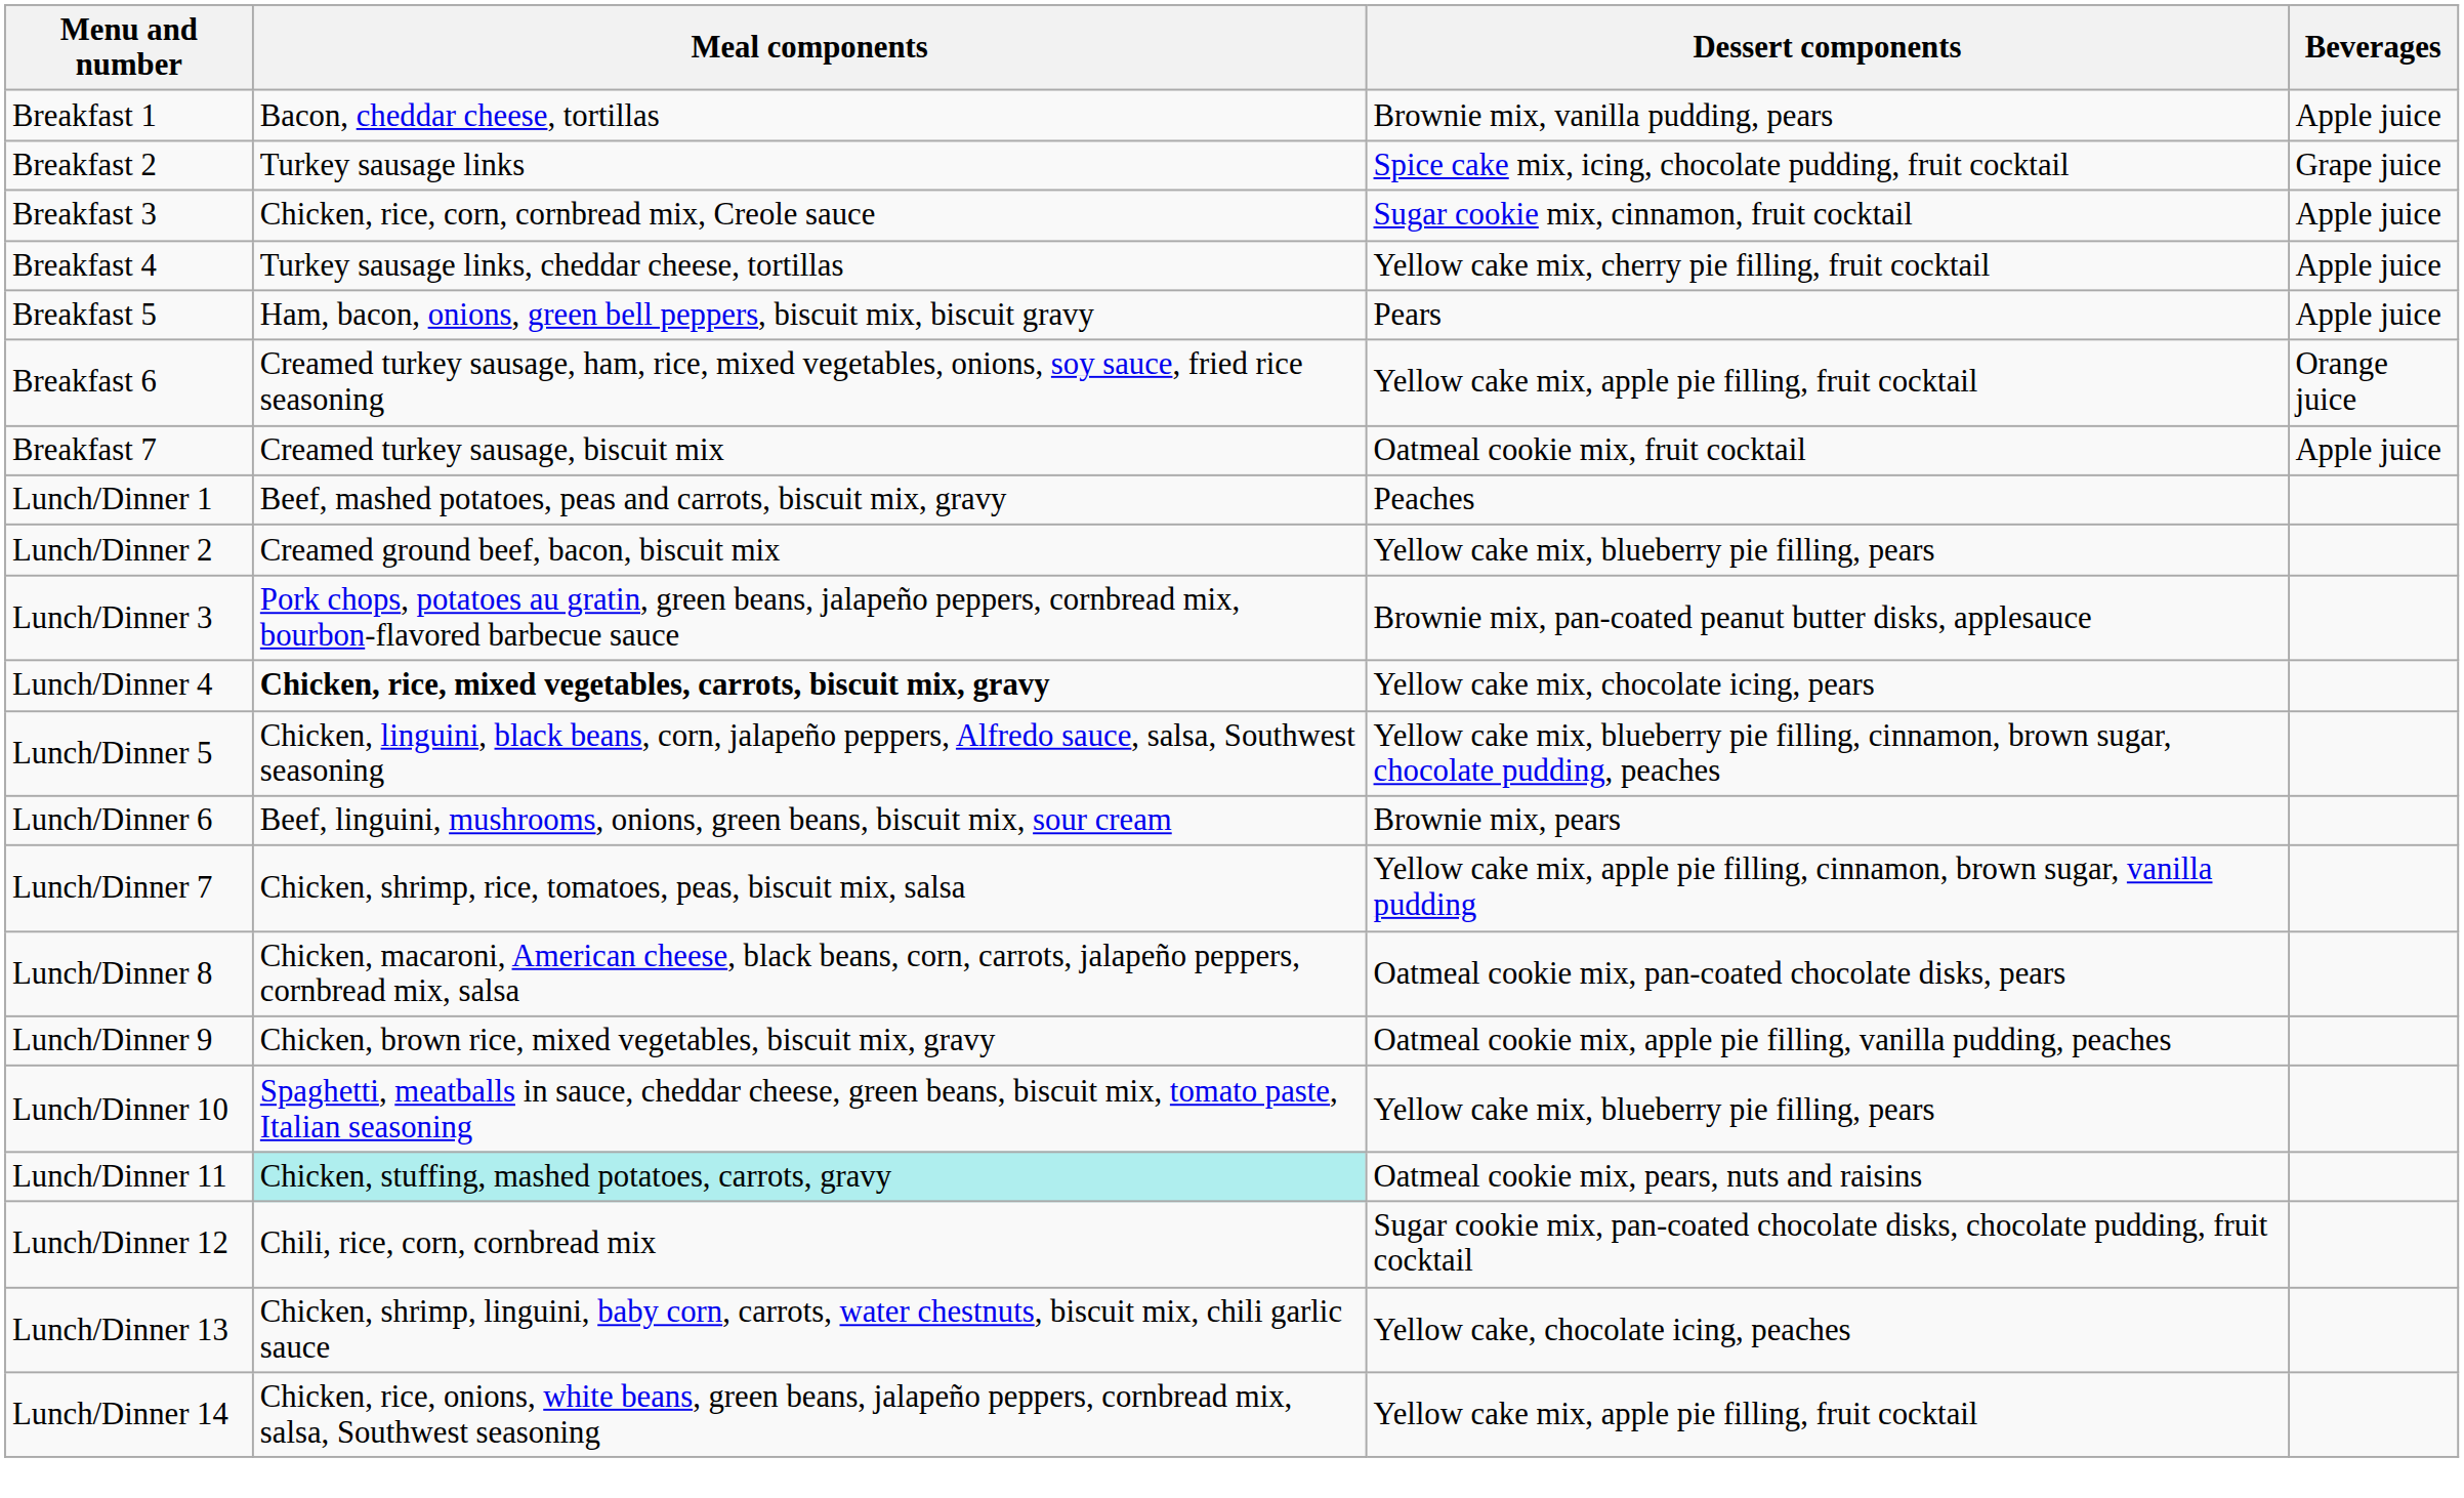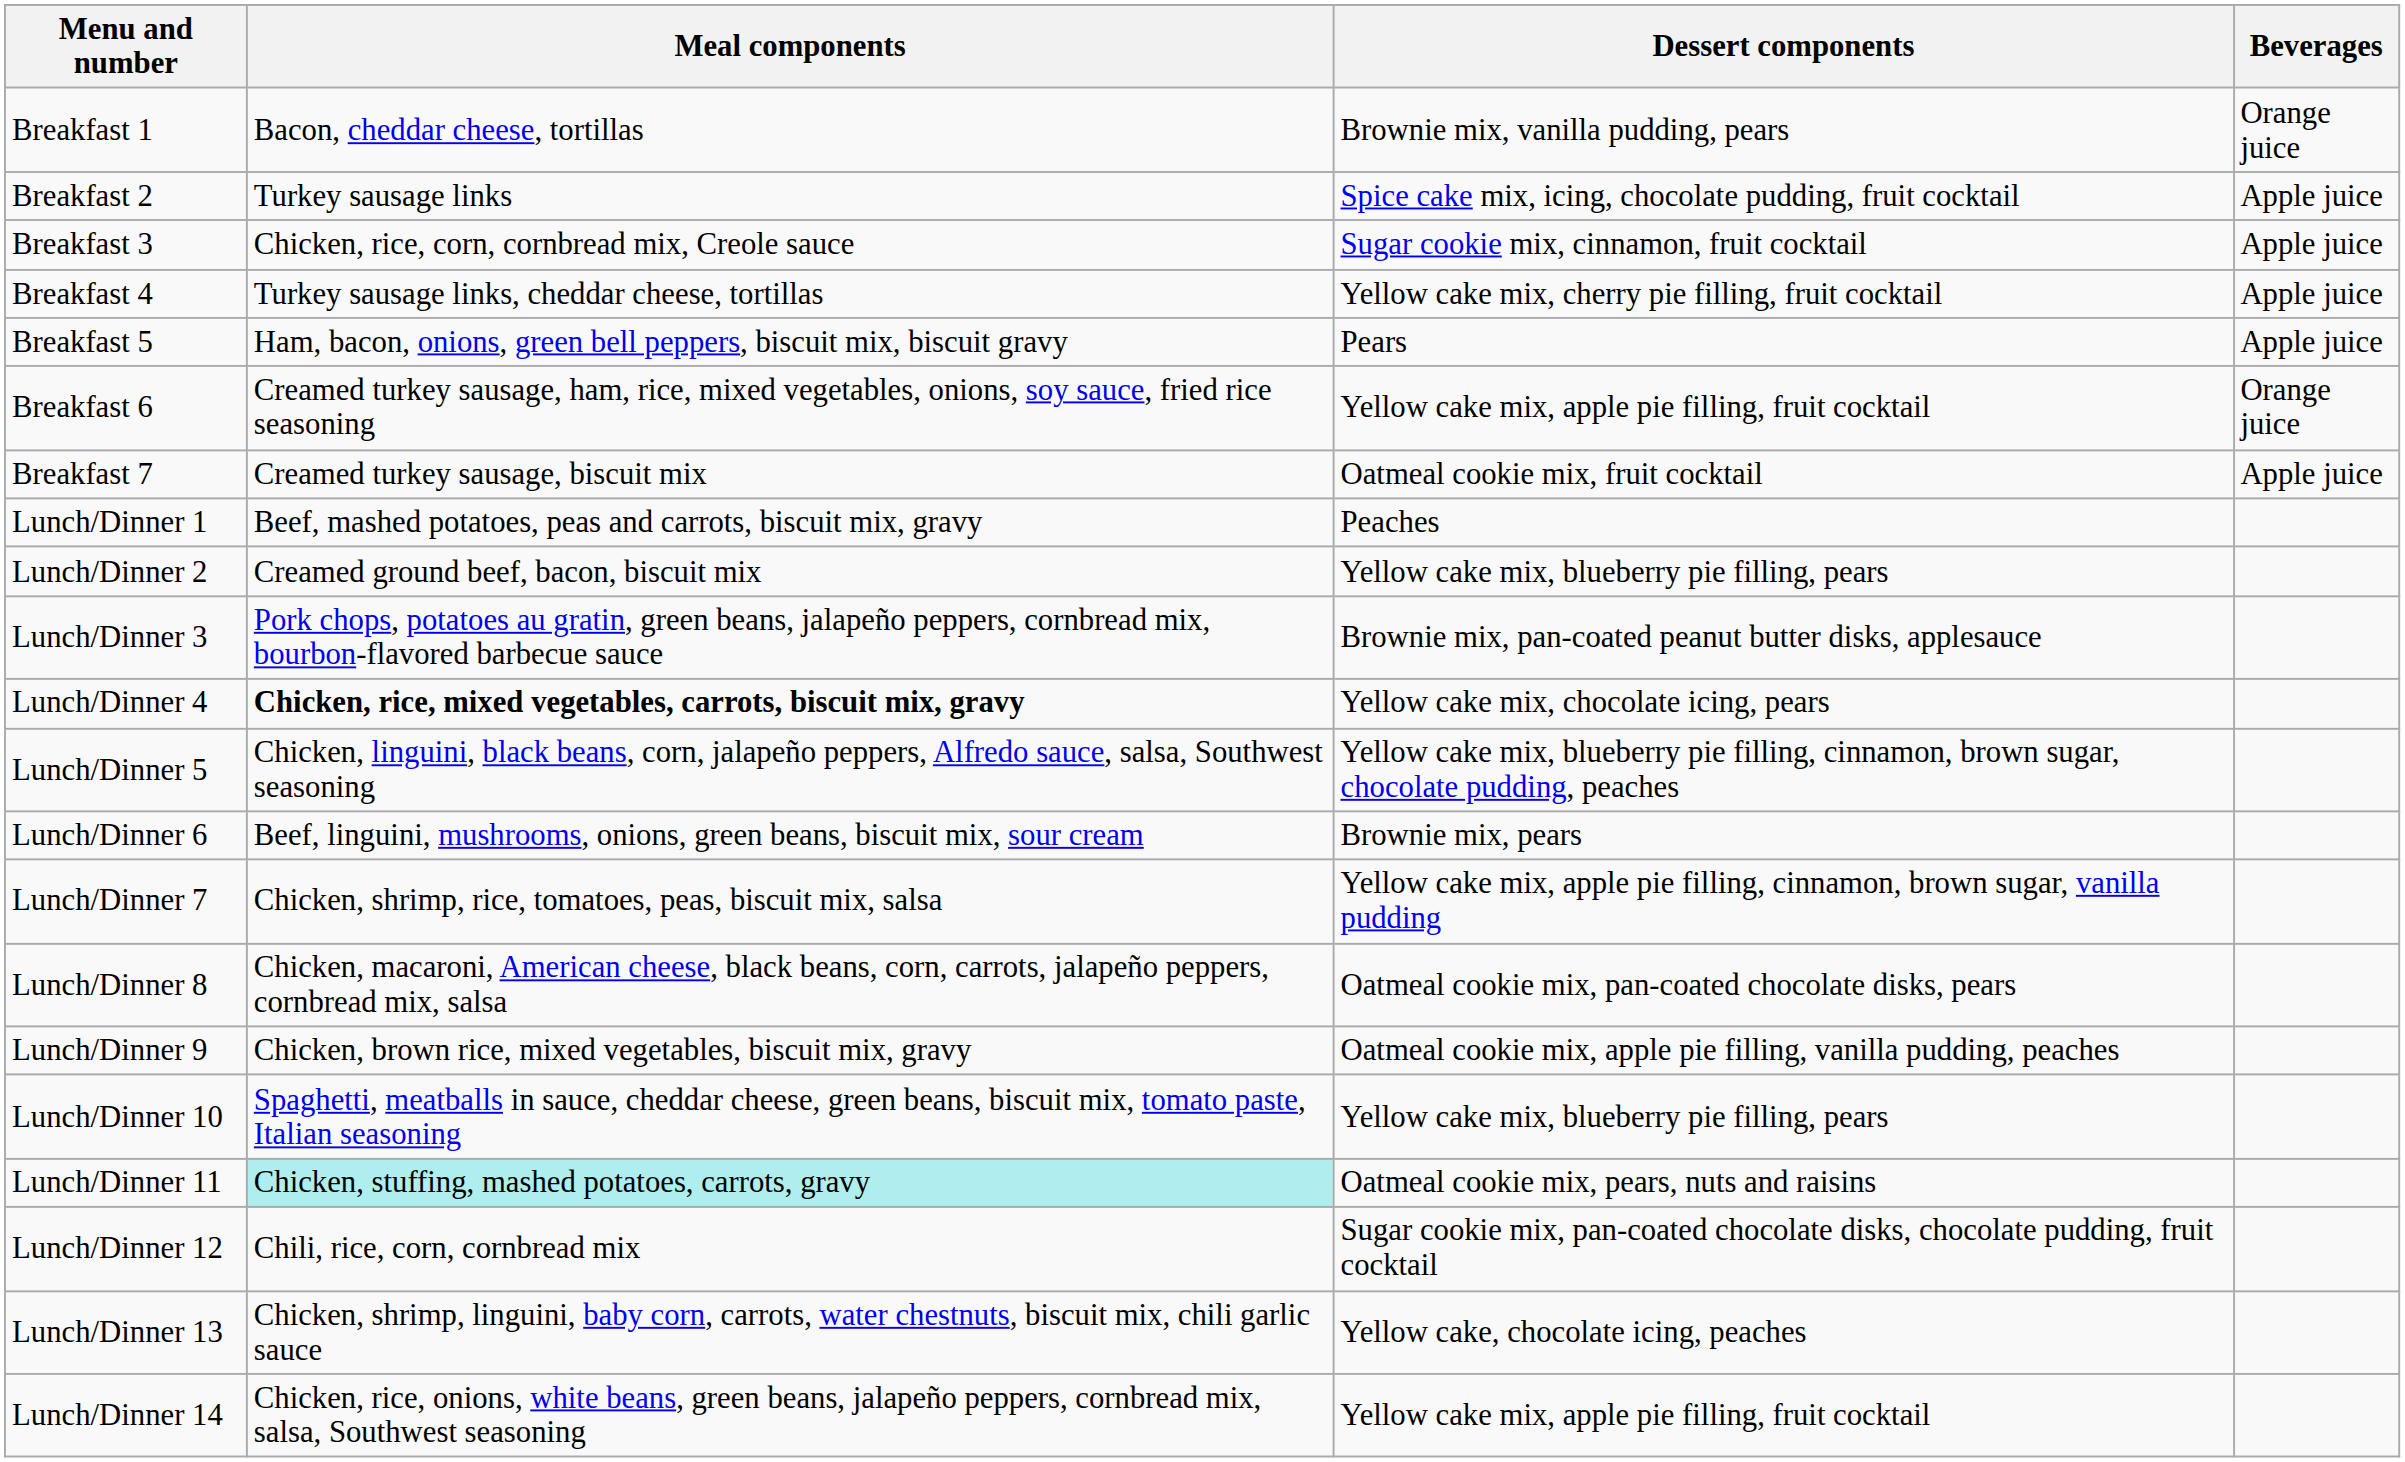Breakfast 1 | Beverages: Apple juice -> Orange juice
Breakfast 2 | Beverages: Grape juice -> Apple juice
